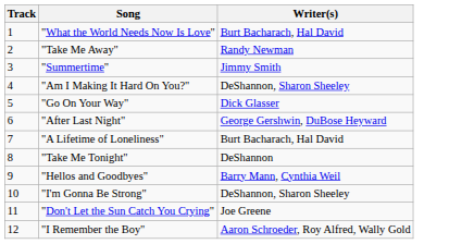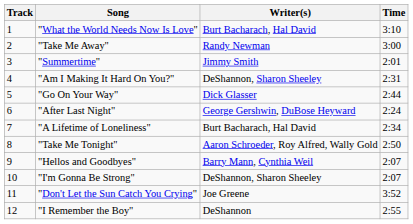+ column: Time | 3:10 | 3:00 | 2:01 | 2:31 | 2:44 | 2:24 | 2:34 | 2:50 | 2:07 | 2:07 | 3:52 | 2:55
"Take Me Tonight" | Writer(s): DeShannon -> Aaron Schroeder, Roy Alfred, Wally Gold
"I Remember the Boy" | Writer(s): Aaron Schroeder, Roy Alfred, Wally Gold -> DeShannon
